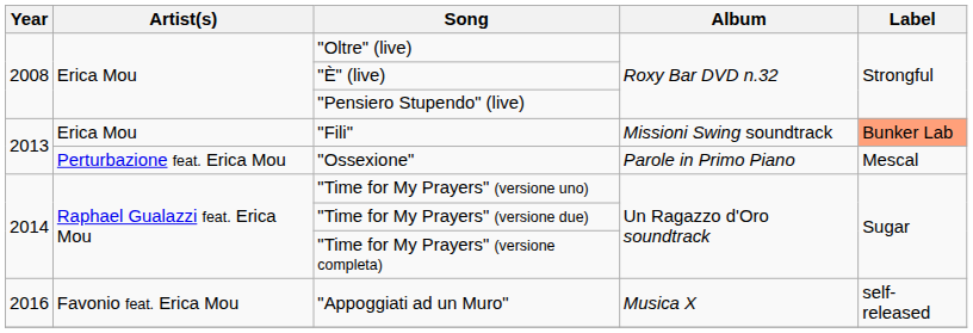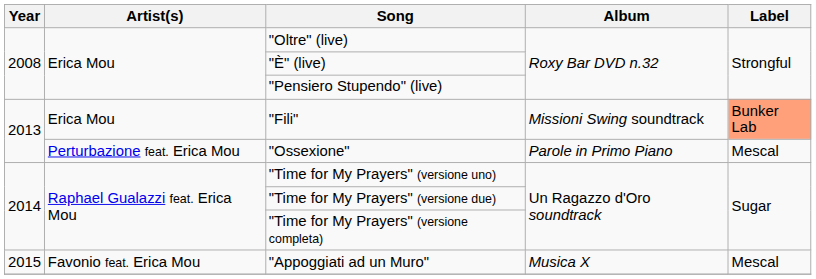"Appoggiati ad un Muro" | Year: 2016 -> 2015
"Appoggiati ad un Muro" | Label: self-released -> Mescal
